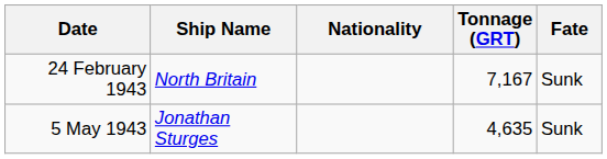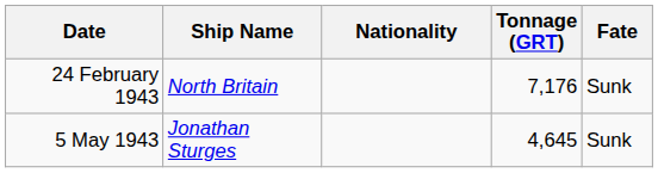24 February 1943 | Tonnage (GRT): 7,167 -> 7,176
5 May 1943 | Tonnage (GRT): 4,635 -> 4,645
